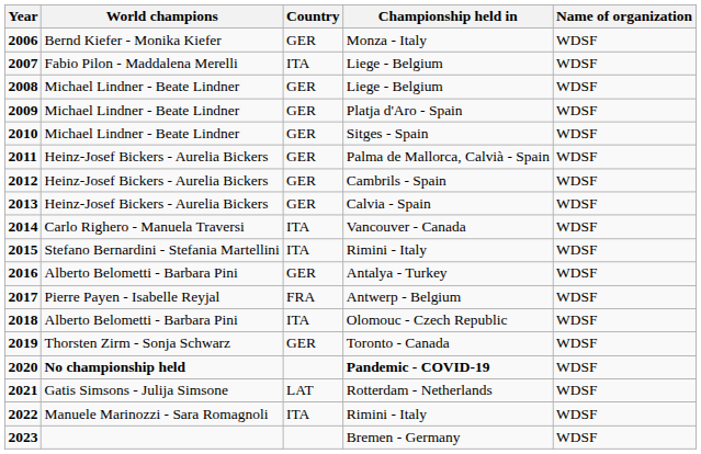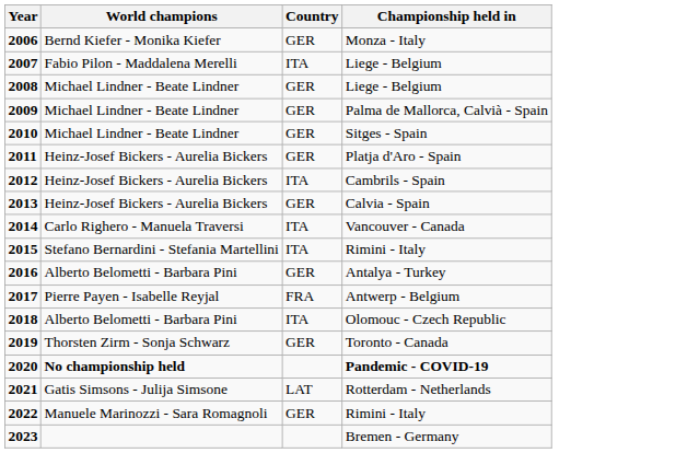- column: Name of organization | WDSF | WDSF | WDSF | WDSF | WDSF | WDSF | WDSF | WDSF | WDSF | WDSF | WDSF | WDSF | WDSF | WDSF | WDSF | WDSF | WDSF | WDSF
2009 | Championship held in: Platja d'Aro - Spain -> Palma de Mallorca, Calvià - Spain
2011 | Championship held in: Palma de Mallorca, Calvià - Spain -> Platja d'Aro - Spain
2012 | Country: GER -> ITA
2022 | Country: ITA -> GER
